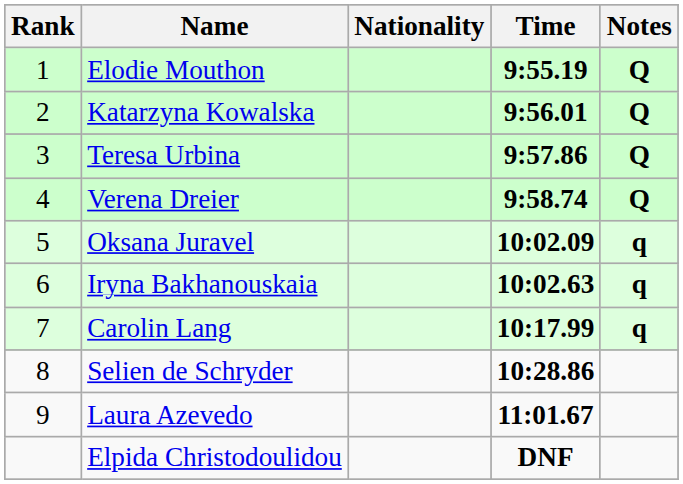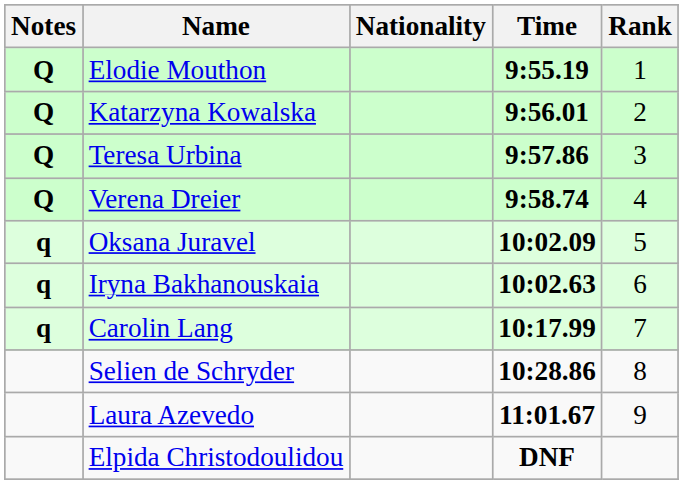columns swapped: Rank <-> Notes
